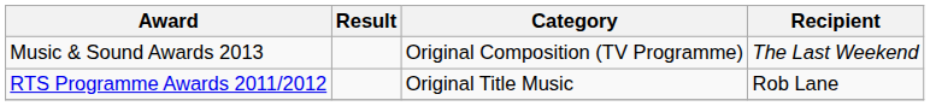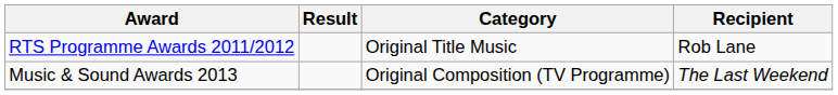rows swapped: RTS Programme Awards 2011/2012 <-> Music & Sound Awards 2013
